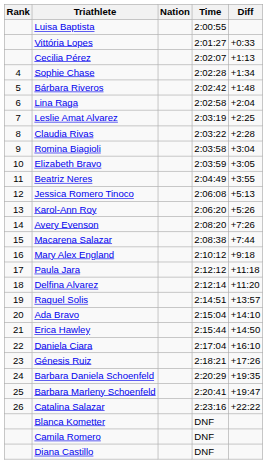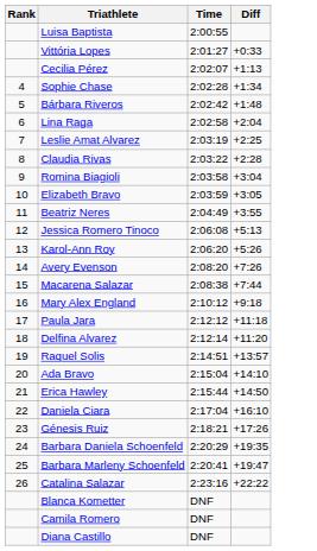- column: Nation
